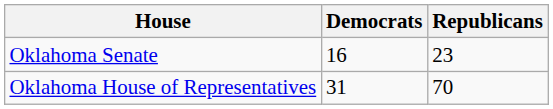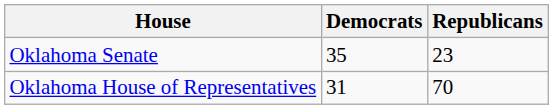Oklahoma Senate | Democrats: 16 -> 35
